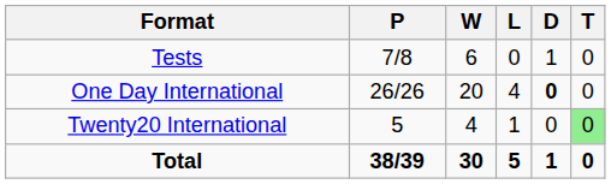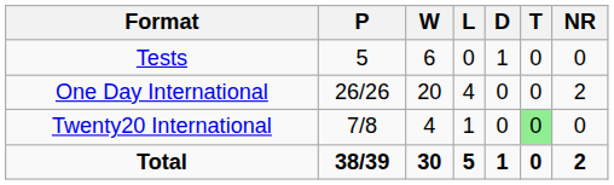+ column: NR | 0 | 2 | 0 | 2
Tests | P: 7/8 -> 5
One Day International | D: bold -> normal
Twenty20 International | P: 5 -> 7/8
